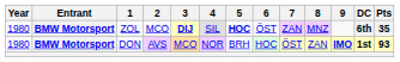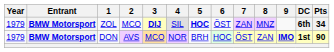ZOL | Year: 1980 -> 1979
ZOL | Pts: 35 -> 34
DON | Year: 1980 -> 1979
DON | Pts: 93 -> 90
